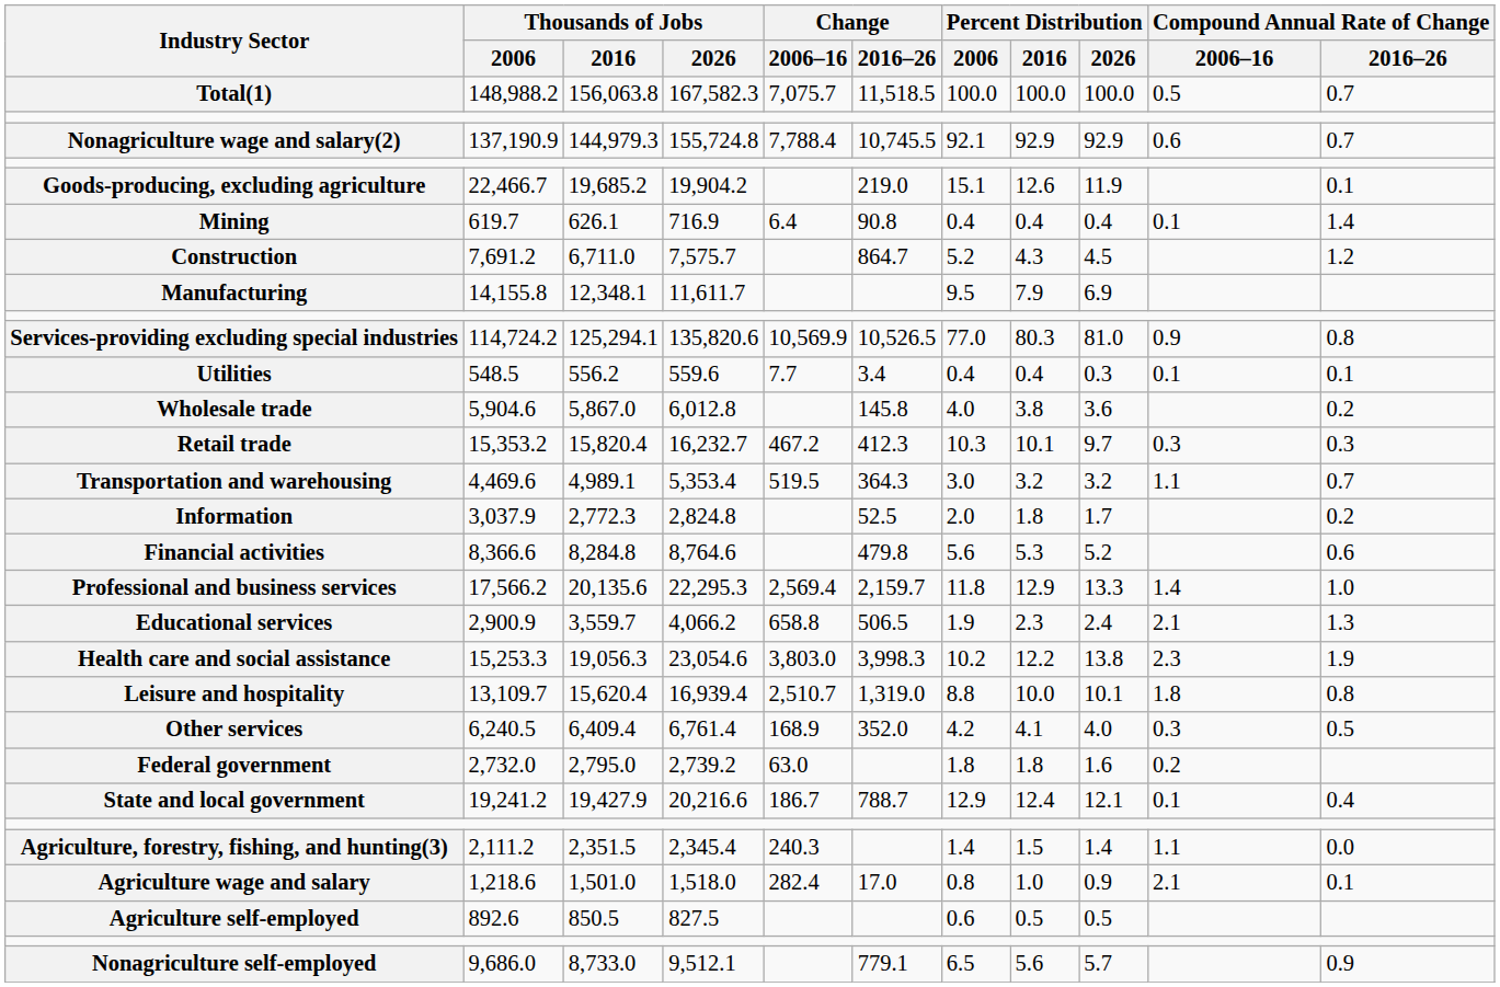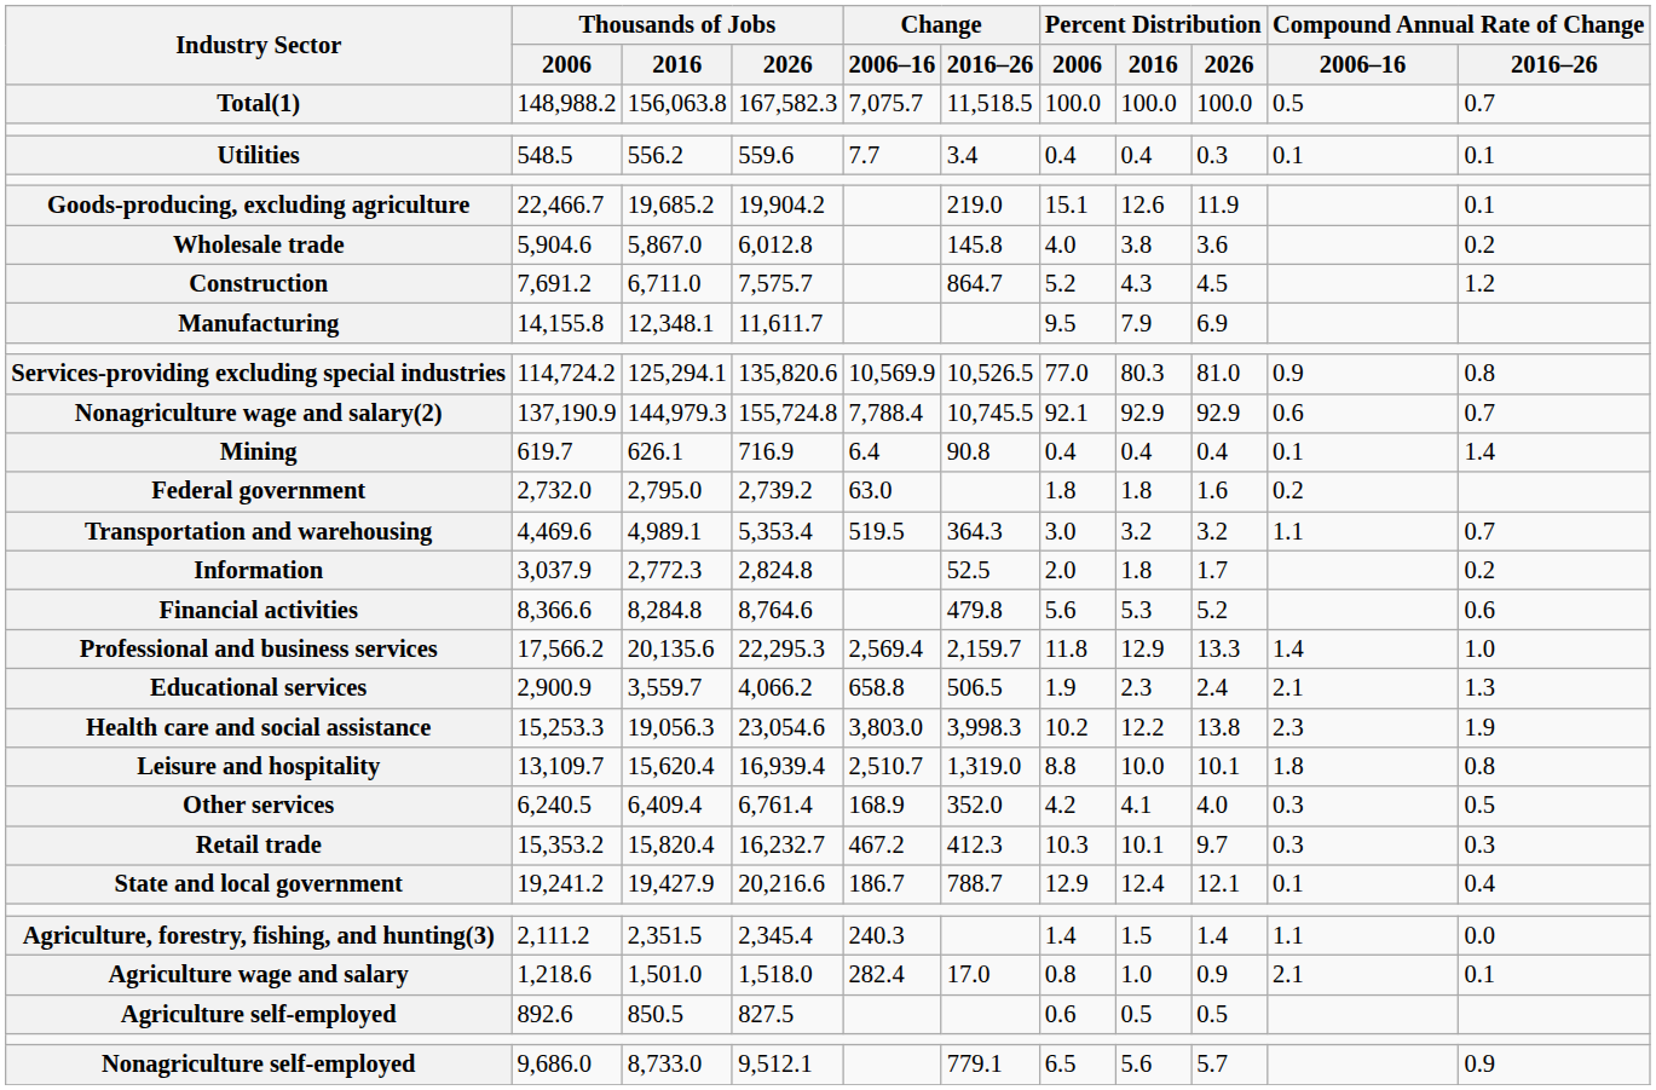rows swapped: Nonagriculture wage and salary(2) <-> Utilities
rows swapped: Mining <-> Wholesale trade
rows swapped: Retail trade <-> Federal government
